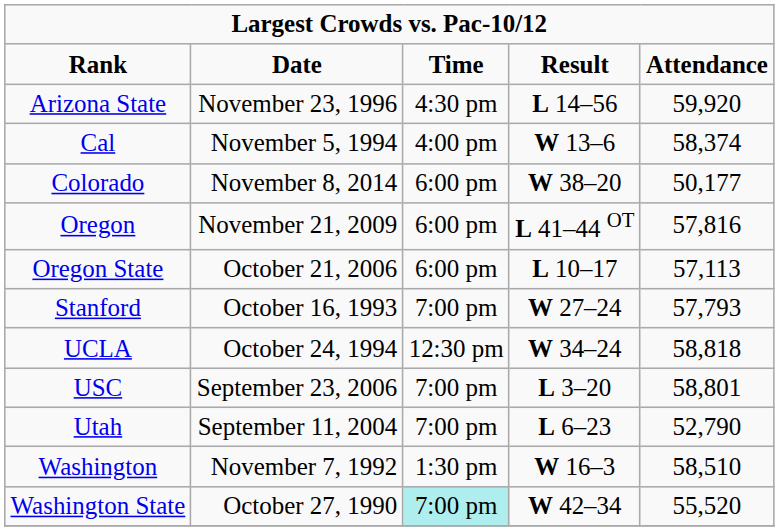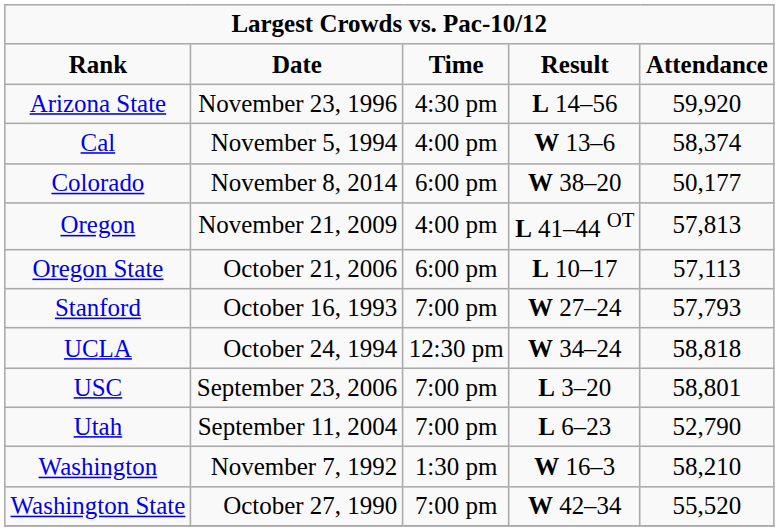Oregon | column 3: 6:00 pm -> 4:00 pm
Oregon | column 5: 57,816 -> 57,813
Washington | column 5: 58,510 -> 58,210
Washington State | column 3: paleturquoise background -> no background
